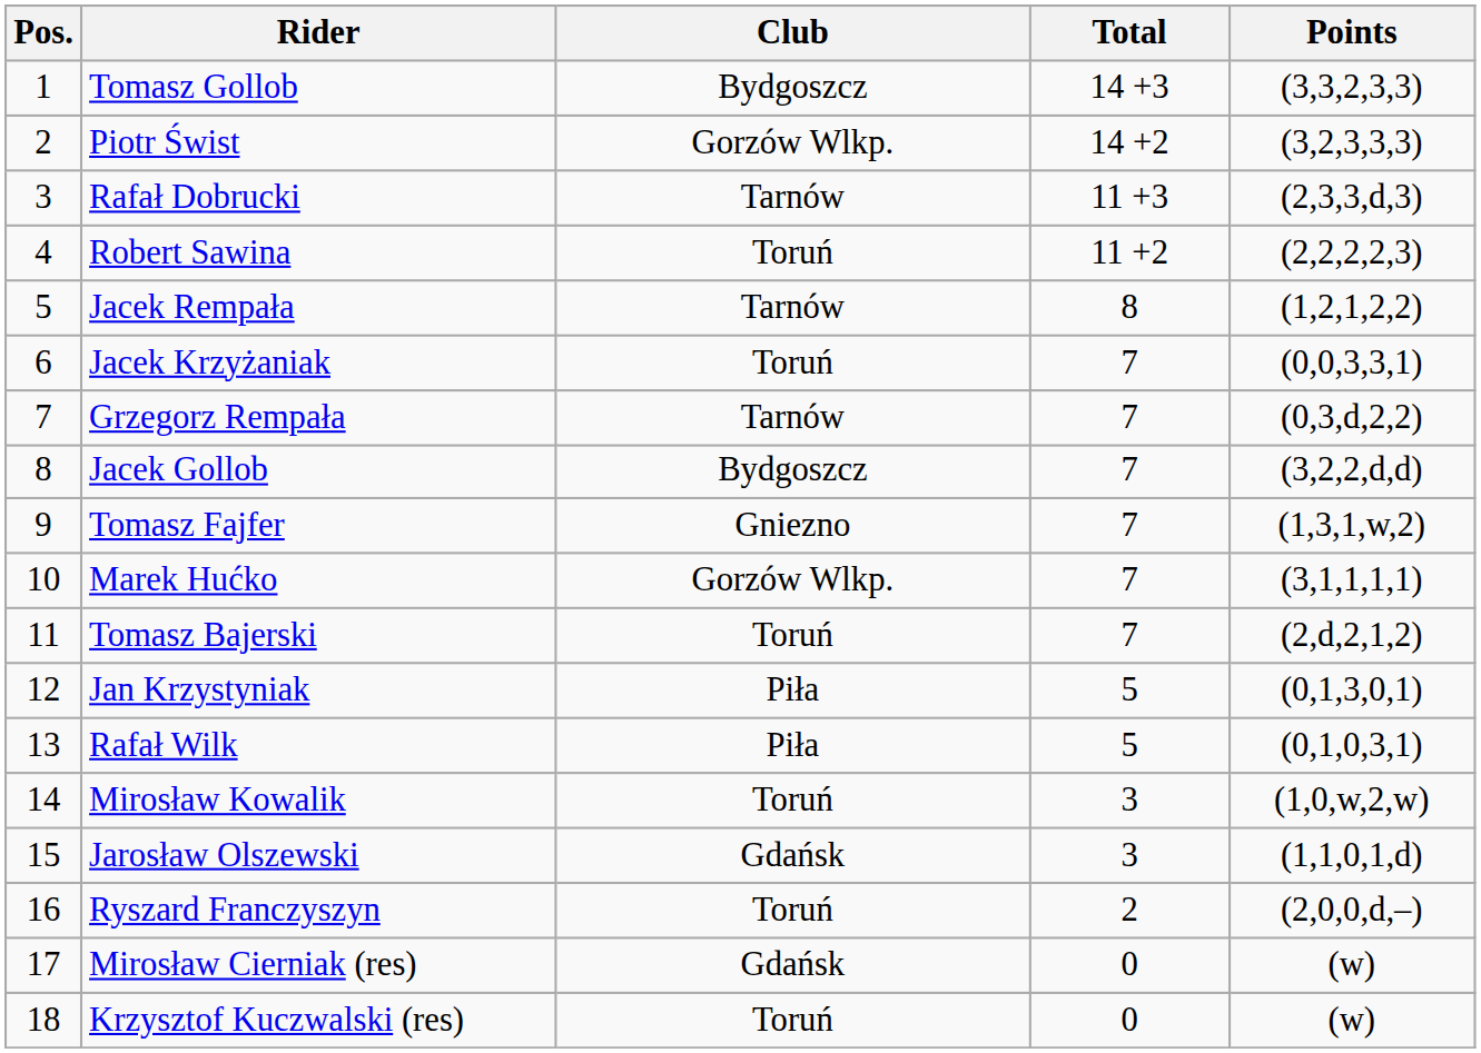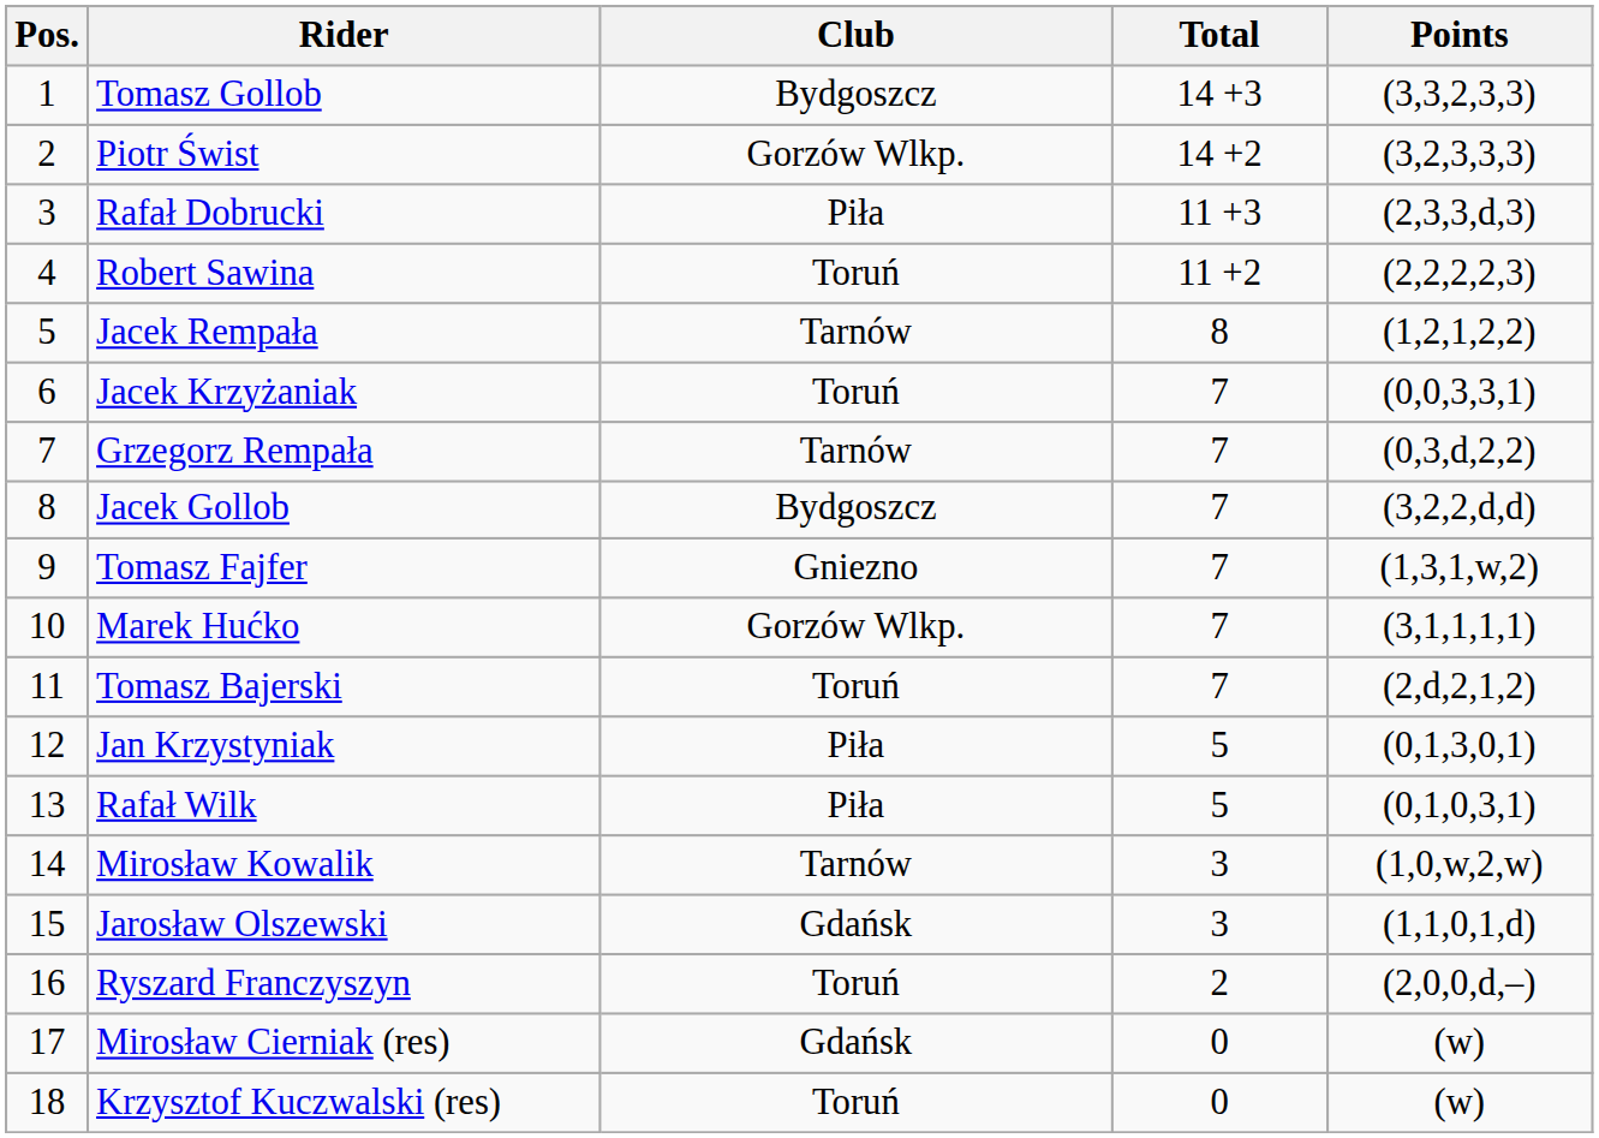Rafał Dobrucki | Club: Tarnów -> Piła
Mirosław Kowalik | Club: Toruń -> Tarnów
